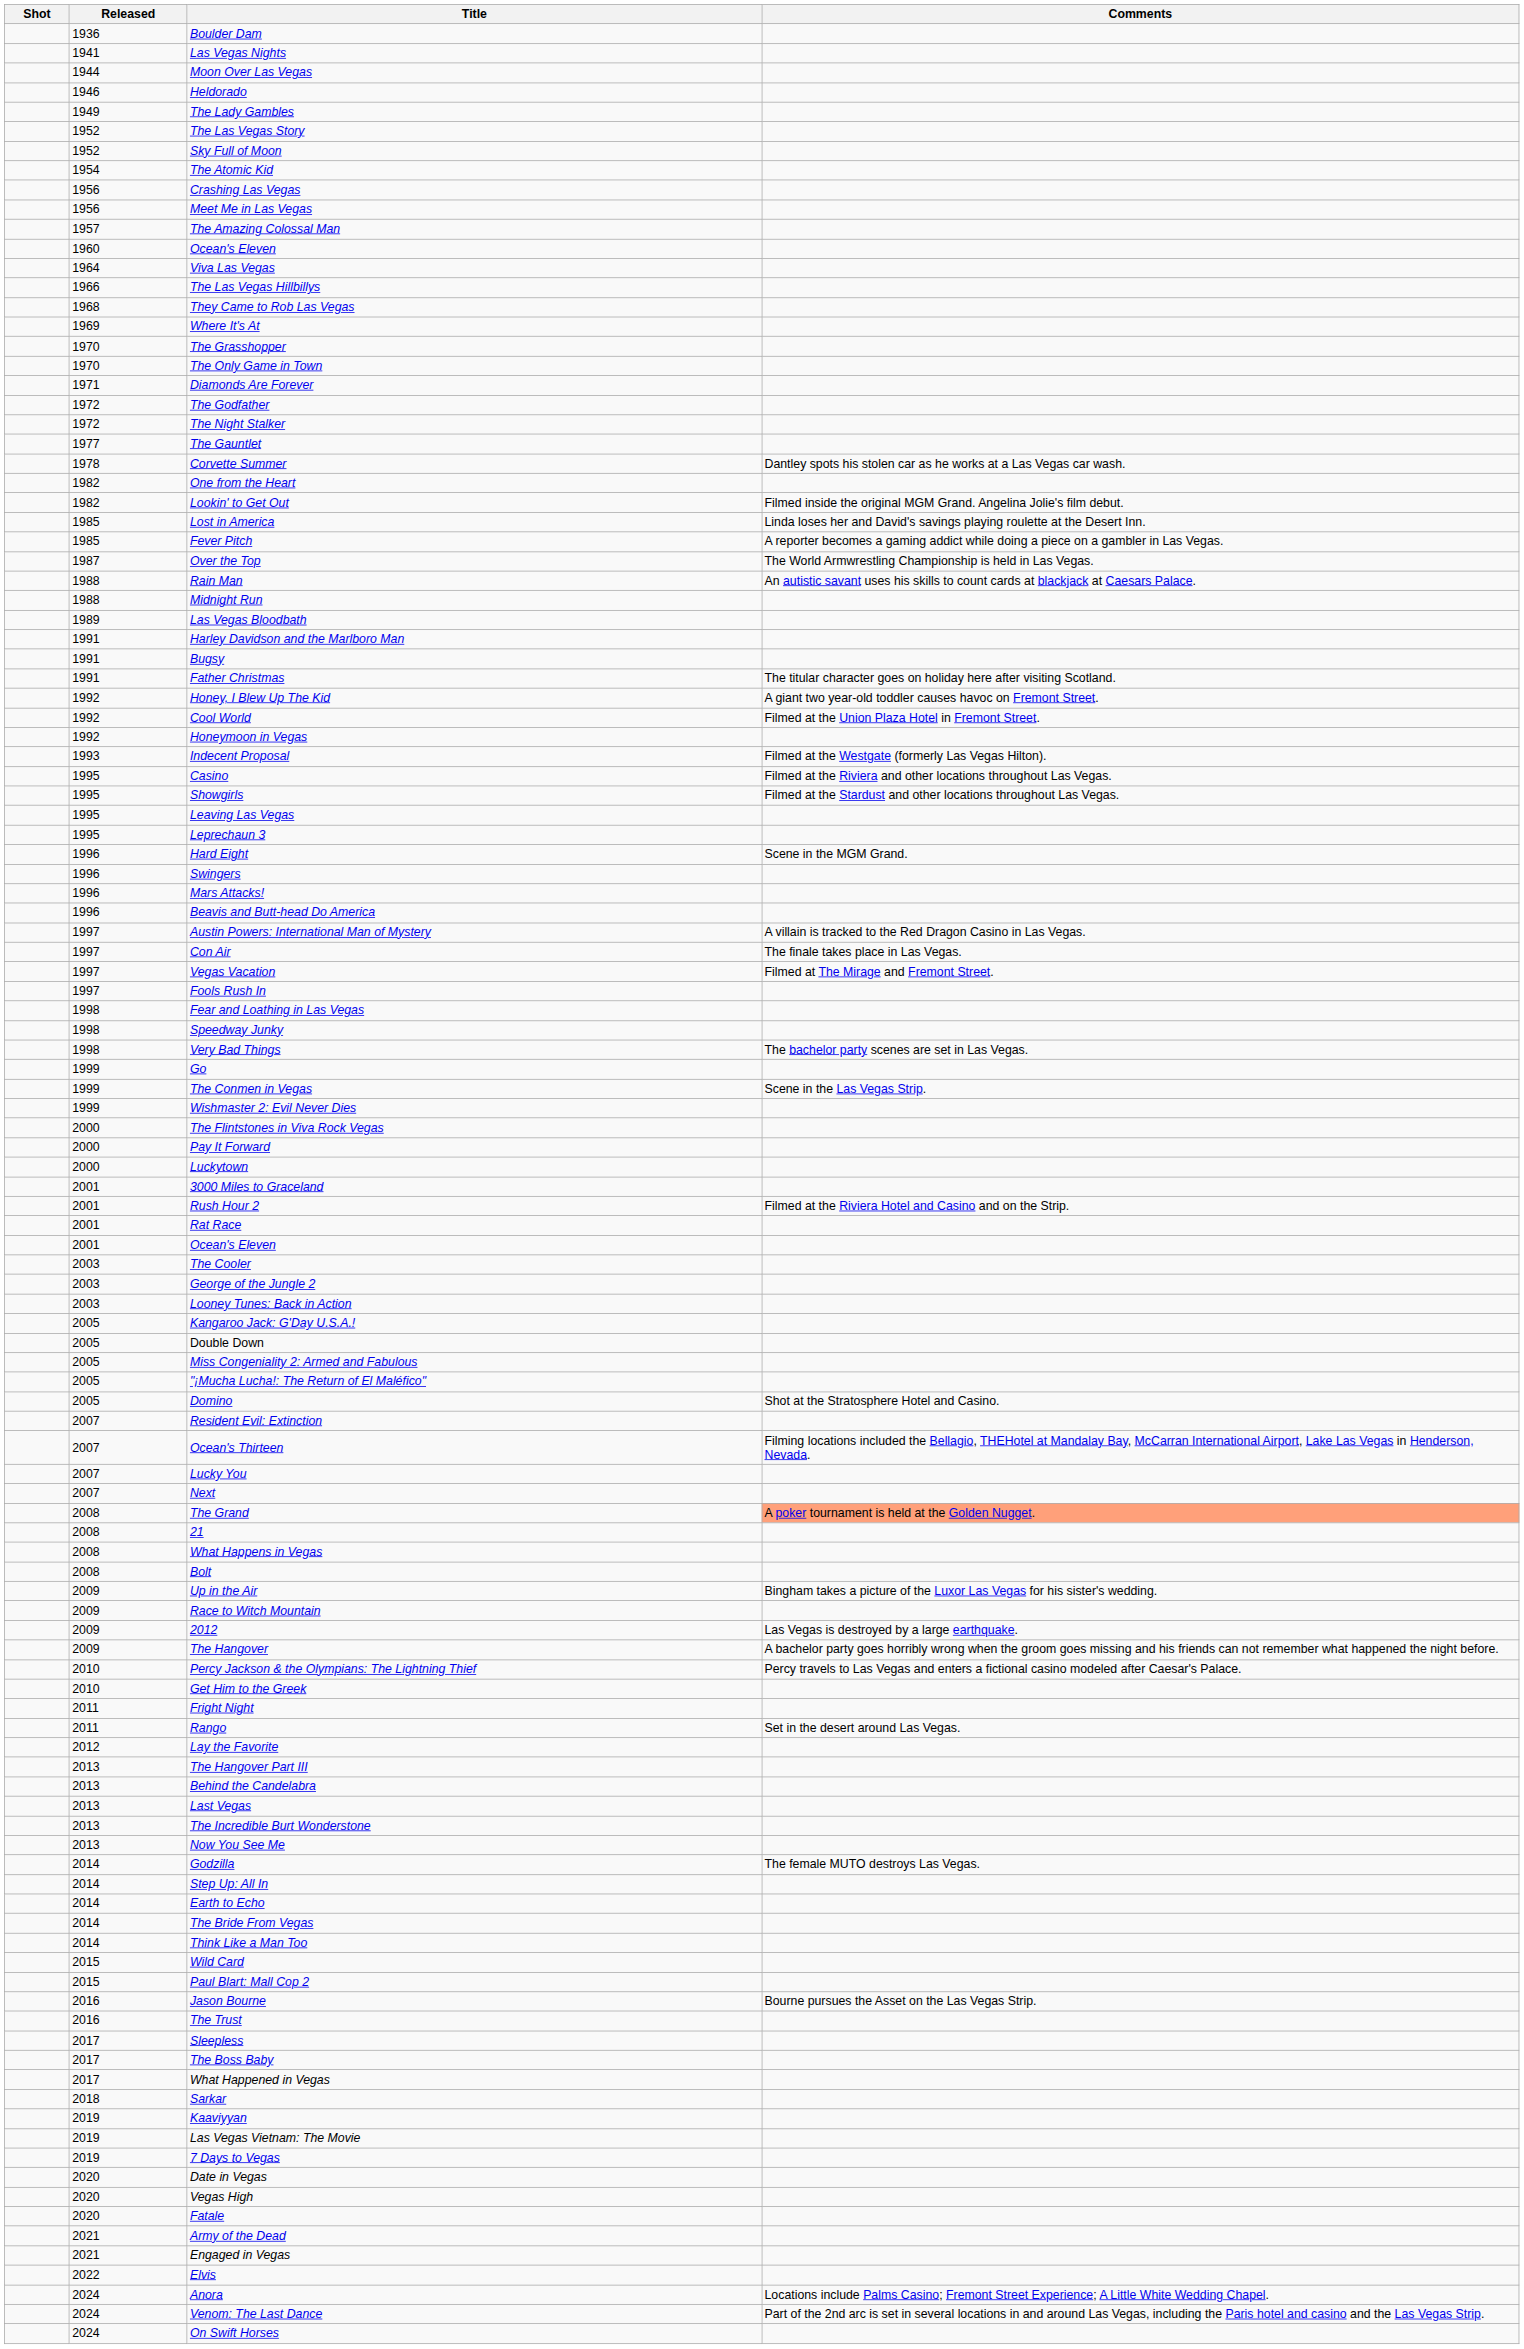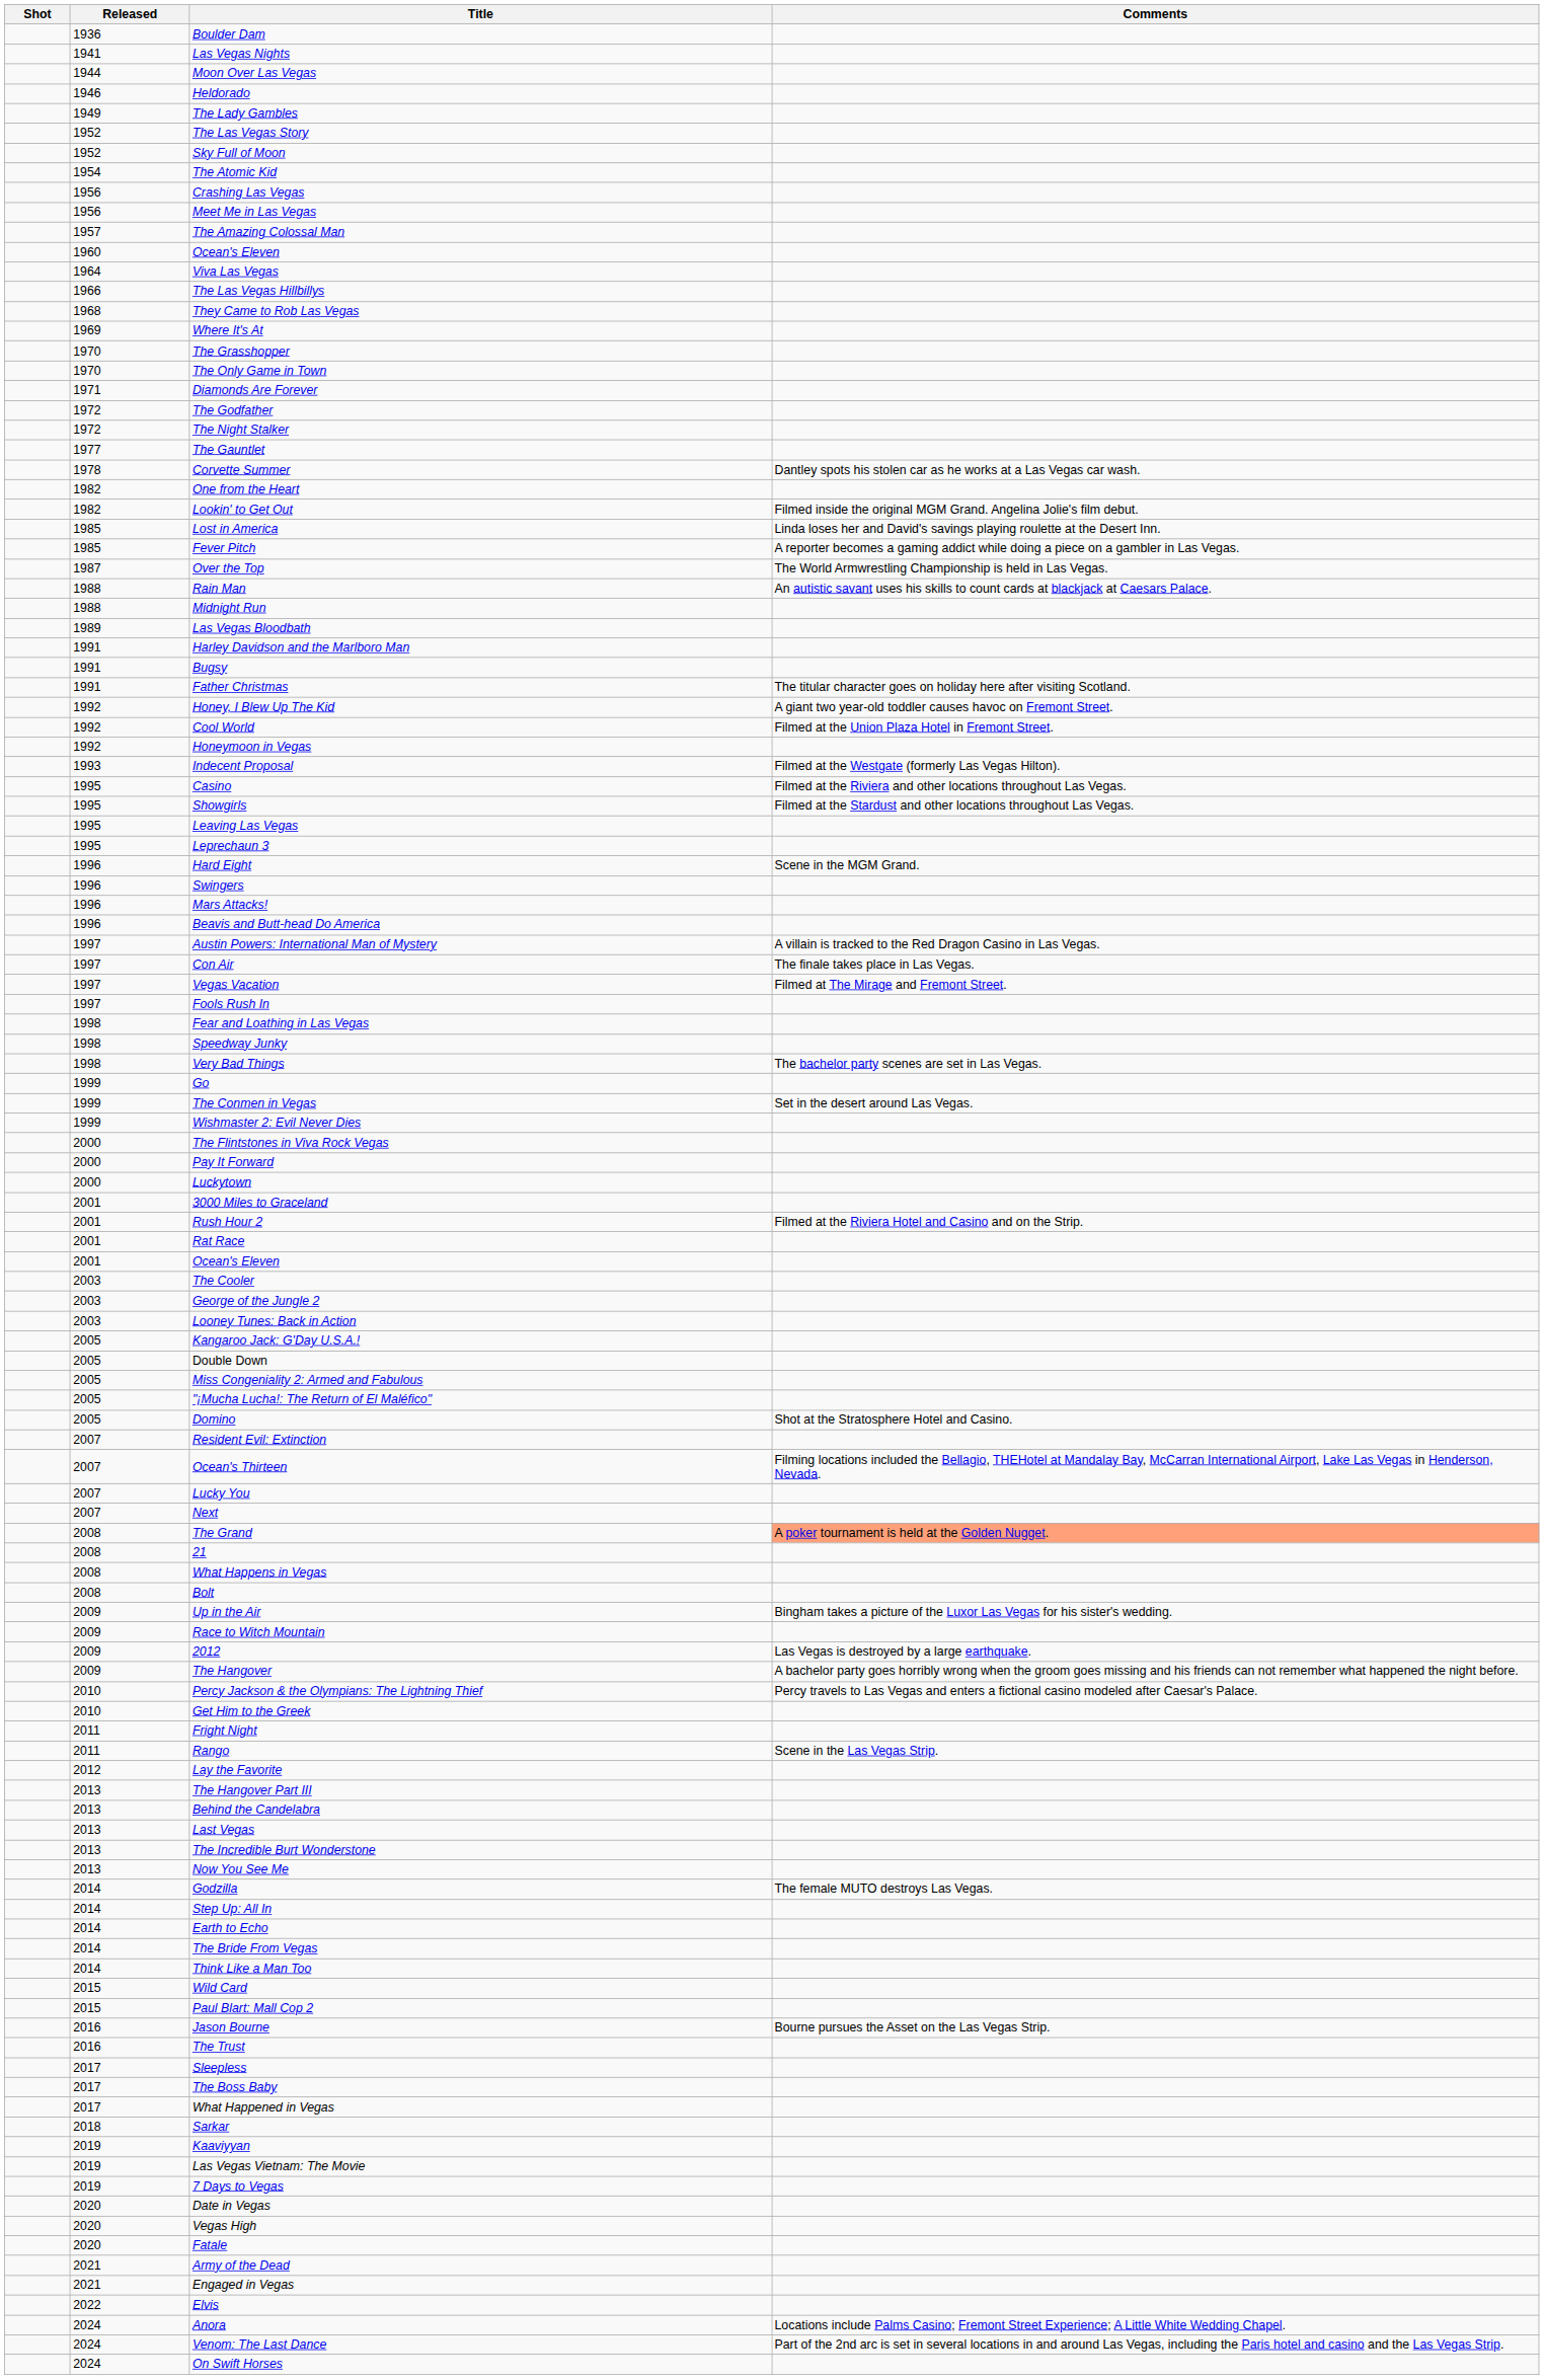The Conmen in Vegas | Comments: Scene in the Las Vegas Strip. -> Set in the desert around Las Vegas.
Rango | Comments: Set in the desert around Las Vegas. -> Scene in the Las Vegas Strip.
